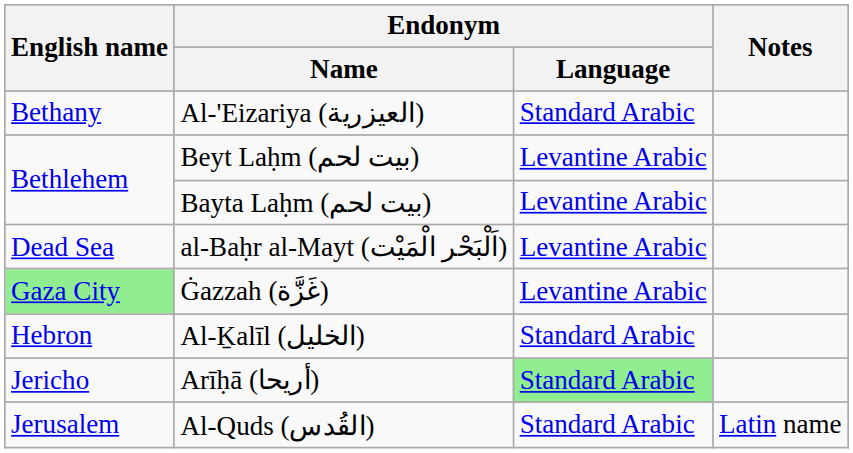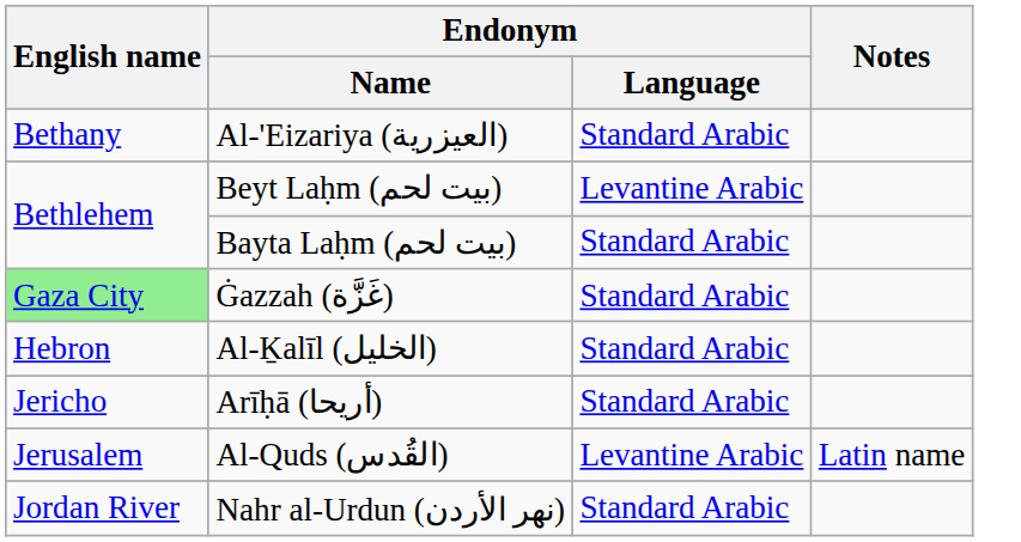Bayta Laḥm (بيت لحم) | Endonym / Language: Levantine Arabic -> Standard Arabic
- row: Dead Sea | al-Baḥr al-Mayt (اَلْبَحْر الْمَيْت) | Levantine Arabic
Ġazzah (غَزَّة) | Endonym / Language: Levantine Arabic -> Standard Arabic
Arīḥā (أريحا) | Endonym / Language: lightgreen background -> no background
Al-Quds (القُدس) | Endonym / Language: Standard Arabic -> Levantine Arabic
+ row: Jordan River | Nahr al-Urdun (نهر الأردن) | Standard Arabic
